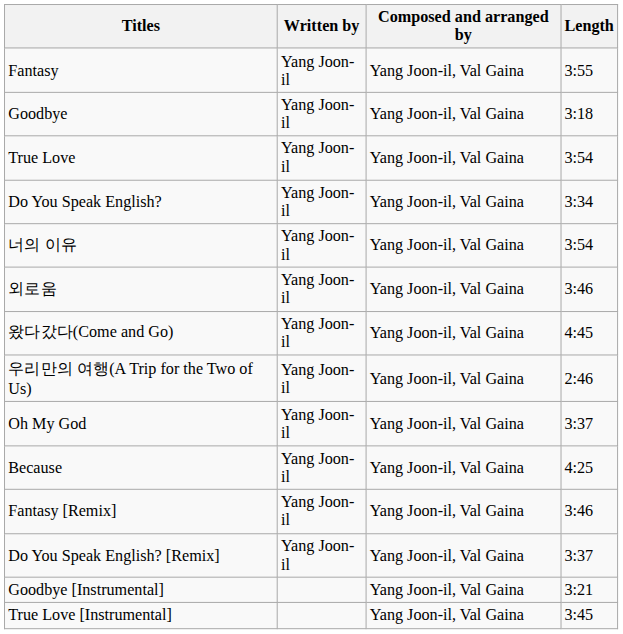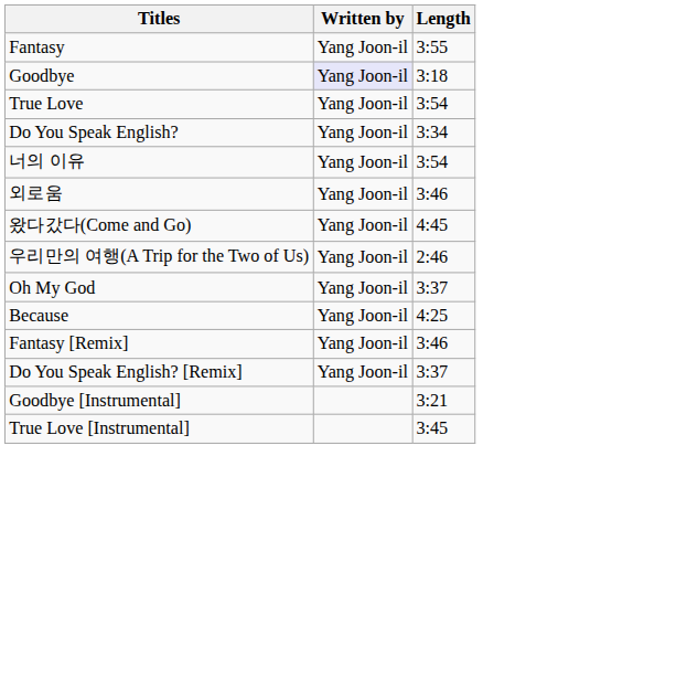- column: Composed and arranged by | Yang Joon-il, Val Gaina | Yang Joon-il, Val Gaina | Yang Joon-il, Val Gaina | Yang Joon-il, Val Gaina | Yang Joon-il, Val Gaina | Yang Joon-il, Val Gaina | Yang Joon-il, Val Gaina | Yang Joon-il, Val Gaina | Yang Joon-il, Val Gaina | Yang Joon-il, Val Gaina | Yang Joon-il, Val Gaina | Yang Joon-il, Val Gaina | Yang Joon-il, Val Gaina | Yang Joon-il, Val Gaina
Goodbye | Written by: no background -> lavender background
